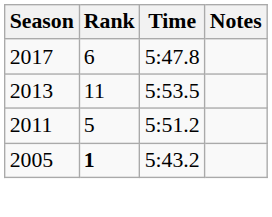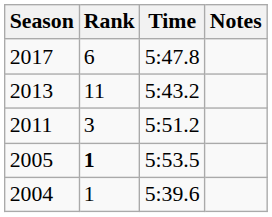2013 | Time: 5:53.5 -> 5:43.2
2011 | Rank: 5 -> 3
2005 | Time: 5:43.2 -> 5:53.5
+ row: 2004 | 1 | 5:39.6
